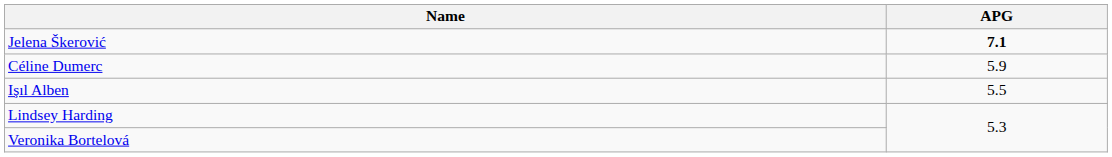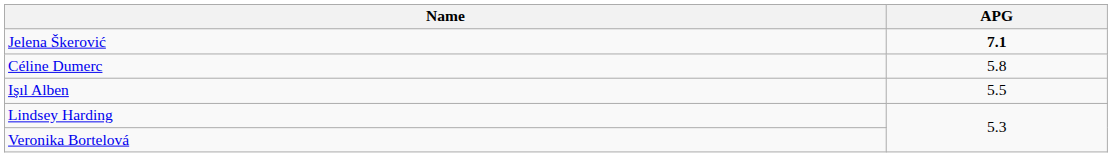Céline Dumerc | APG: 5.9 -> 5.8
